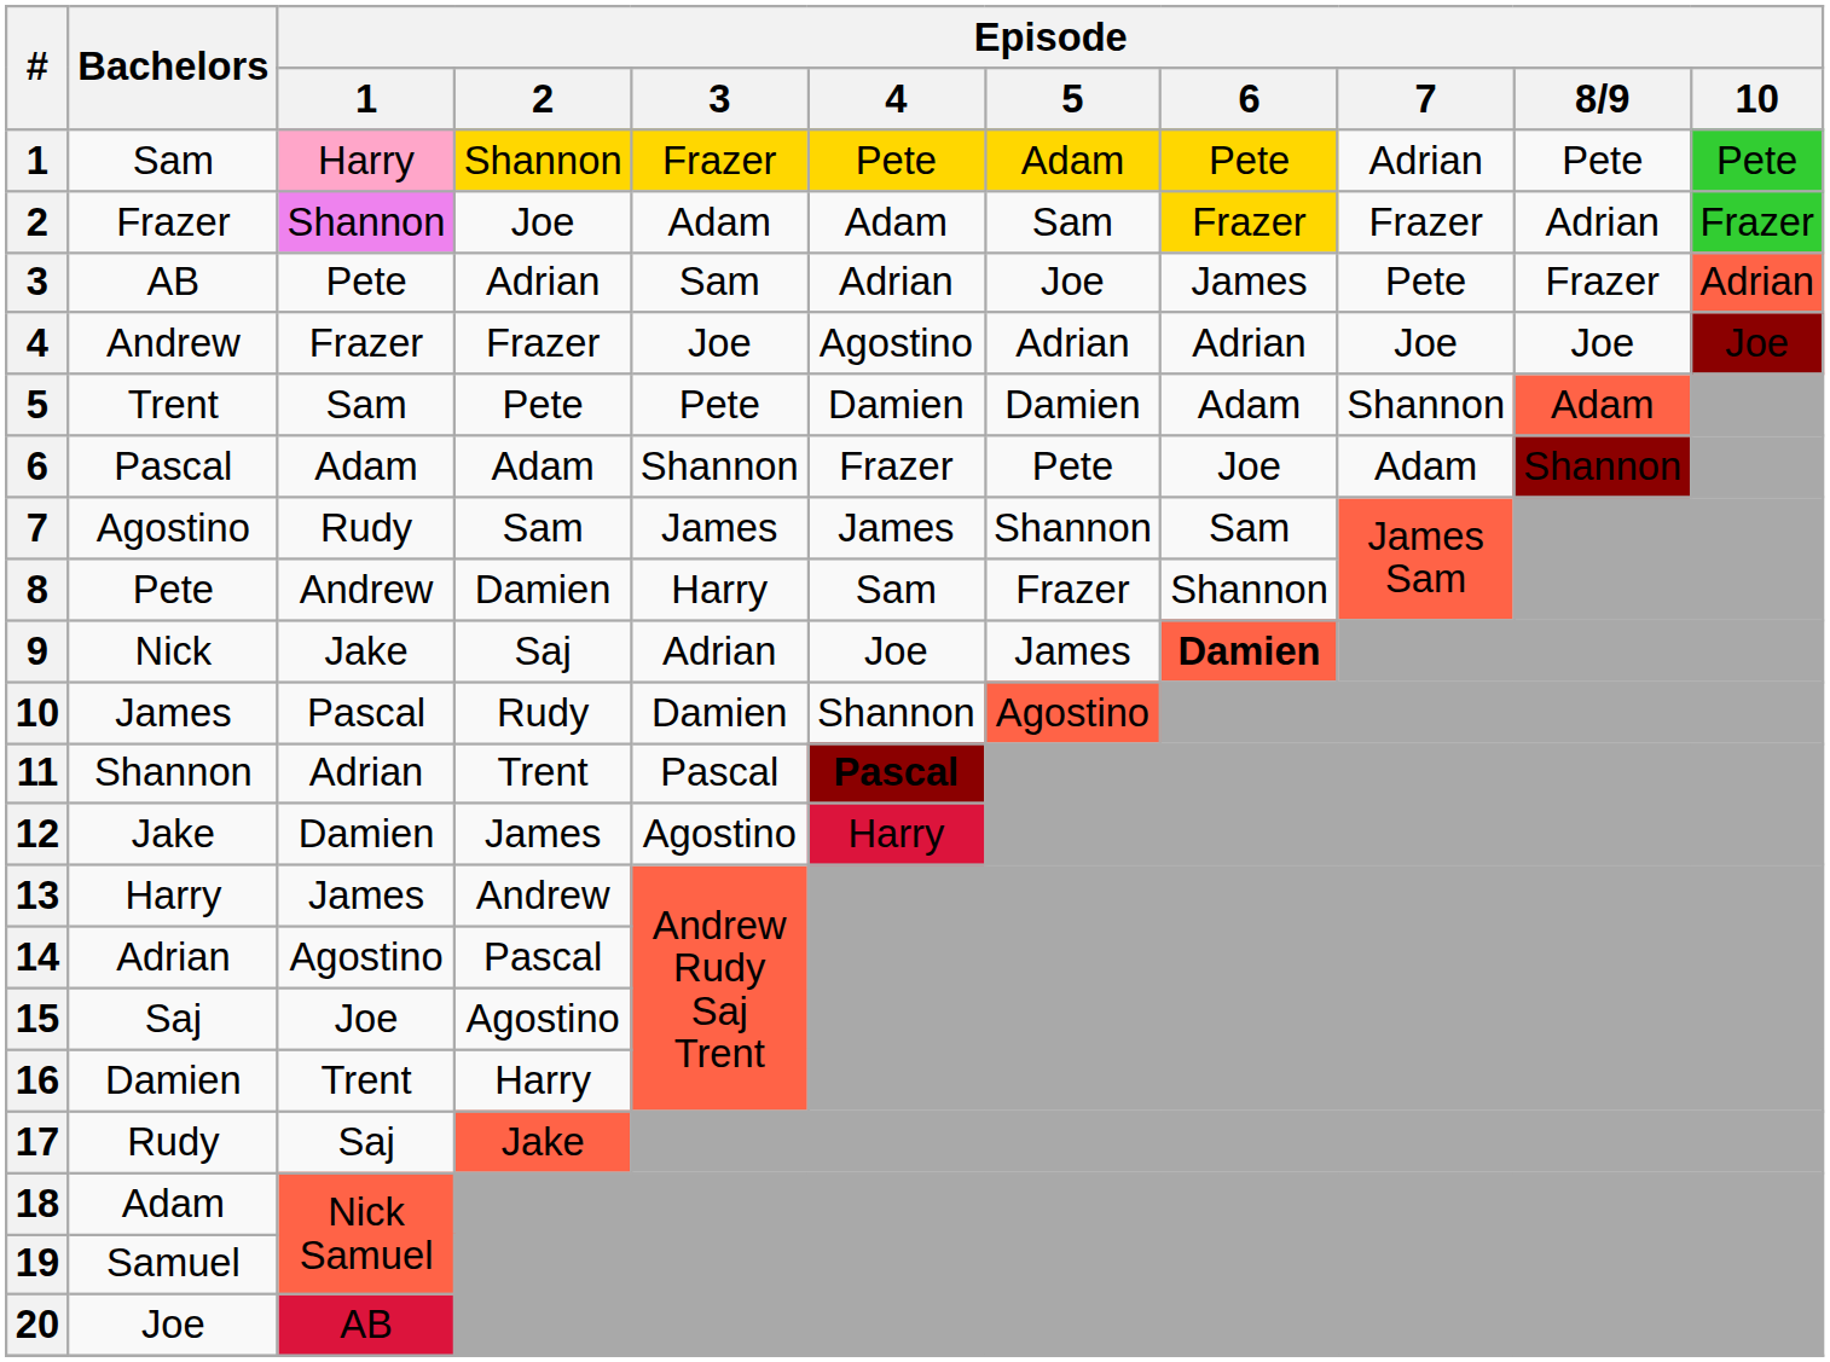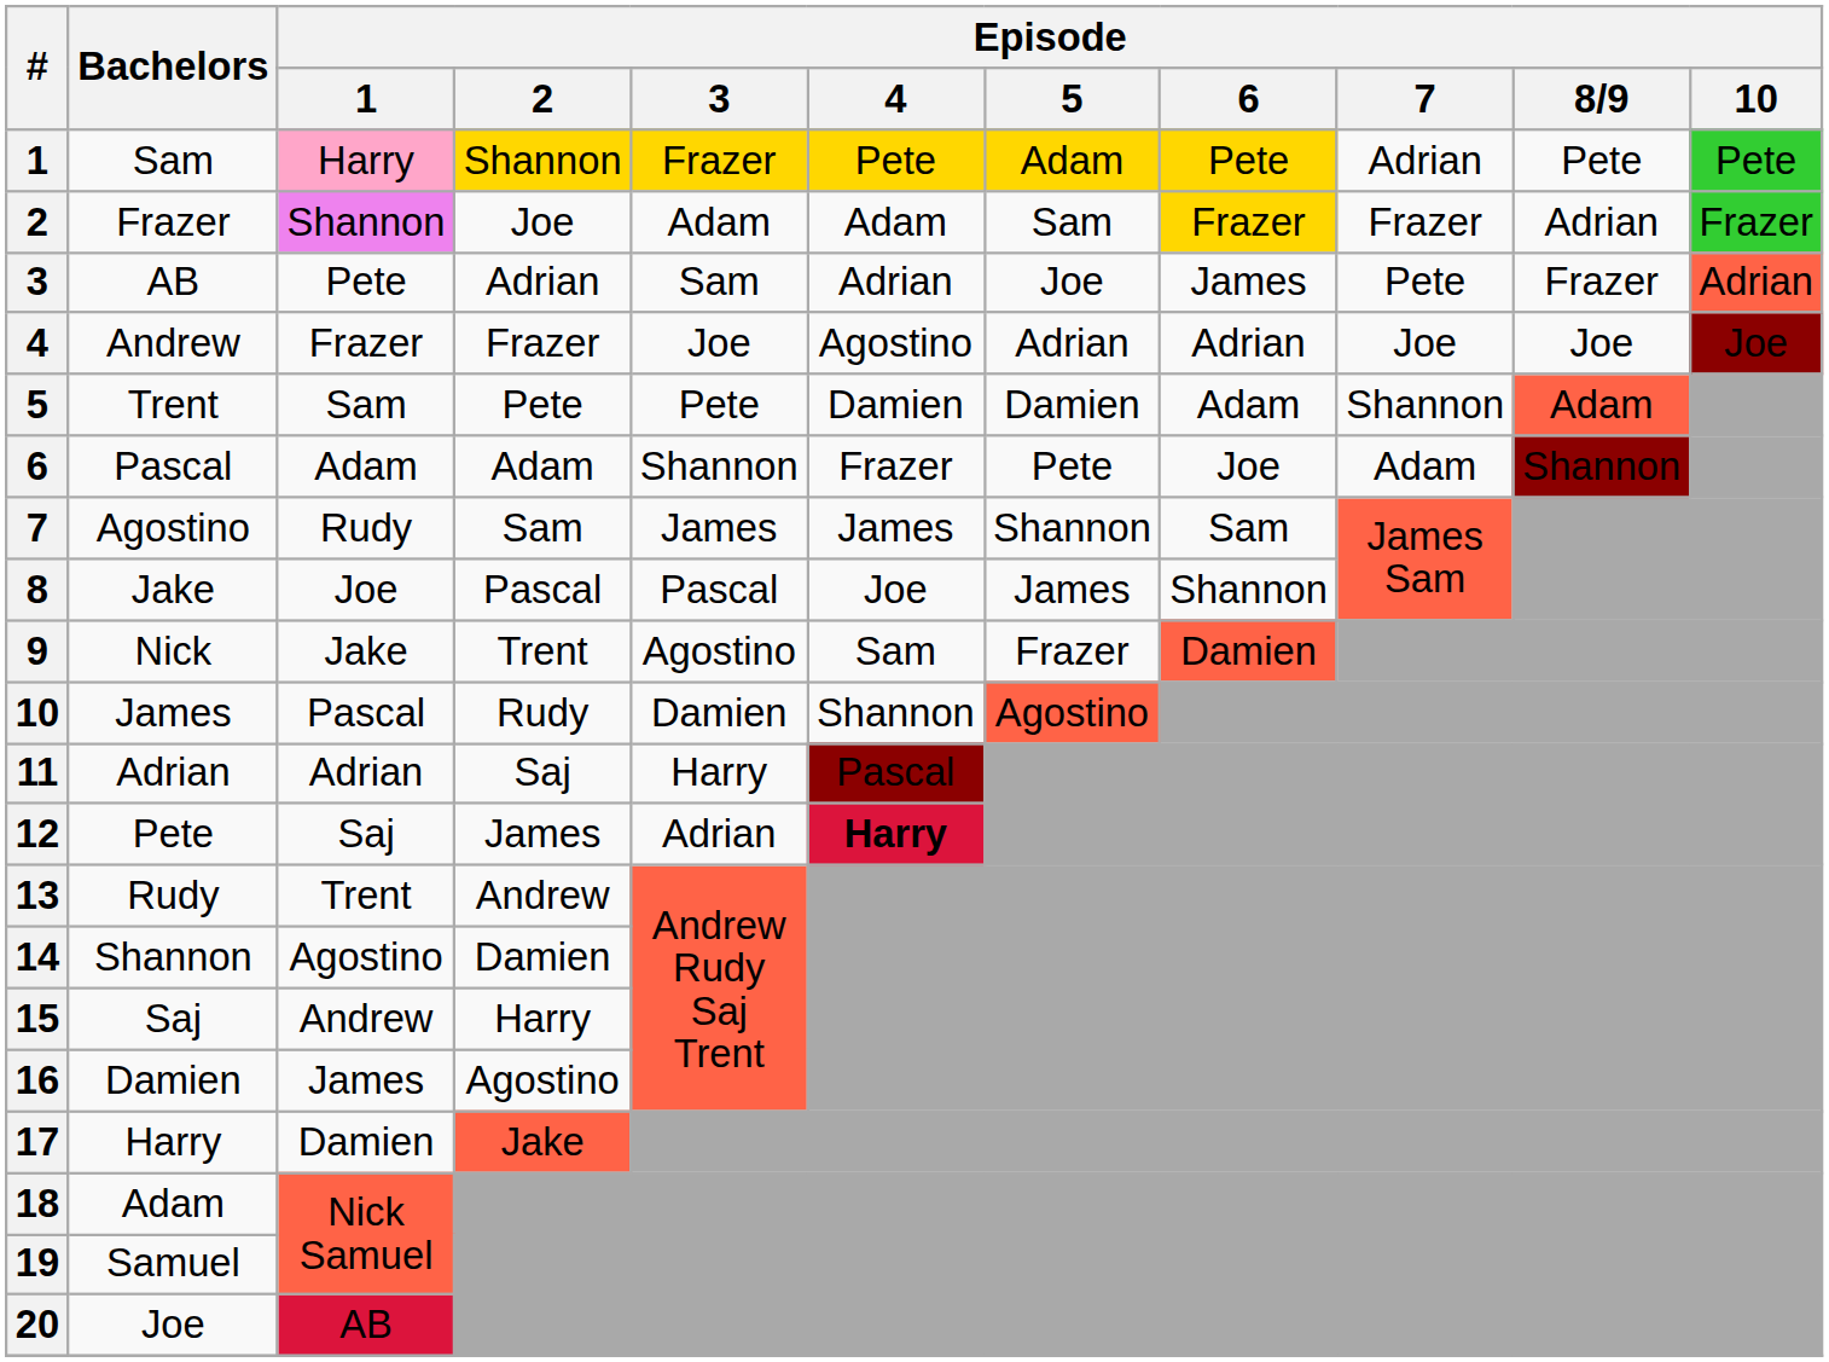8 | Bachelors: Pete -> Jake
8 | Episode / 1: Andrew -> Joe
8 | Episode / 2: Damien -> Pascal
8 | Episode / 3: Harry -> Pascal
8 | Episode / 4: Sam -> Joe
8 | Episode / 5: Frazer -> James
9 | Episode / 2: Saj -> Trent
9 | Episode / 3: Adrian -> Agostino
9 | Episode / 4: Joe -> Sam
9 | Episode / 5: James -> Frazer
9 | Episode / 6: bold -> normal
11 | Bachelors: Shannon -> Adrian
11 | Episode / 2: Trent -> Saj
11 | Episode / 3: Pascal -> Harry
11 | Episode / 4: bold -> normal
12 | Bachelors: Jake -> Pete
12 | Episode / 1: Damien -> Saj
12 | Episode / 3: Agostino -> Adrian
12 | Episode / 4: normal -> bold
13 | Bachelors: Harry -> Rudy
13 | Episode / 1: James -> Trent
14 | Bachelors: Adrian -> Shannon
14 | Episode / 2: Pascal -> Damien
15 | Episode / 1: Joe -> Andrew
15 | Episode / 2: Agostino -> Harry
16 | Episode / 1: Trent -> James
16 | Episode / 2: Harry -> Agostino
17 | Bachelors: Rudy -> Harry
17 | Episode / 1: Saj -> Damien
